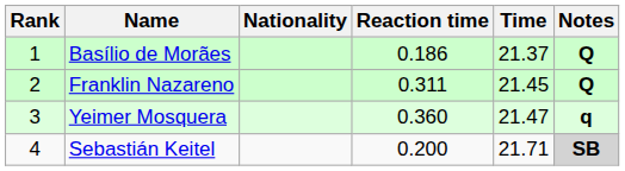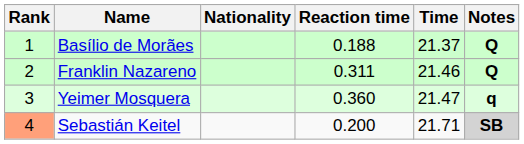Basílio de Morães | Reaction time: 0.186 -> 0.188
Franklin Nazareno | Time: 21.45 -> 21.46
Sebastián Keitel | Rank: no background -> lightsalmon background
